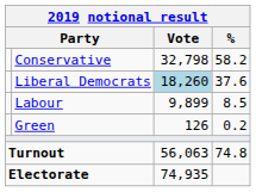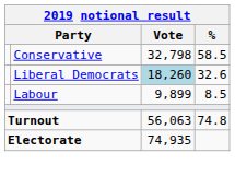Conservative | %: 58.2 -> 58.5
Liberal Democrats | %: 37.6 -> 32.6
- row: Green | 126 | 0.2
